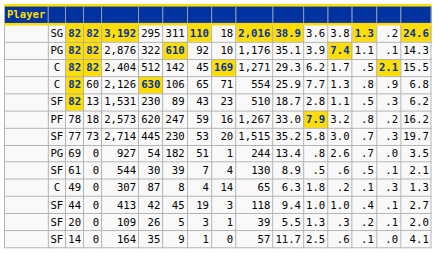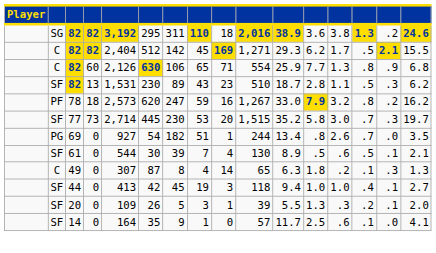- row: PG | 82 | 82 | 2,876 | 322 | 610 | 92 | 10 | 1,176 | 35.1 | 3.9 | 7.4 | 1.1 | .1 | 14.3
